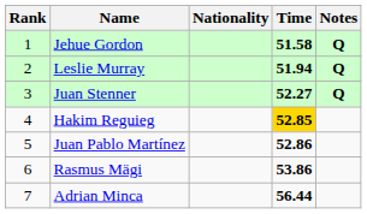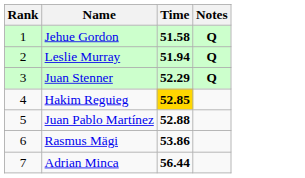- column: Nationality
Juan Stenner | Time: 52.27 -> 52.29
Juan Pablo Martínez | Time: 52.86 -> 52.88
